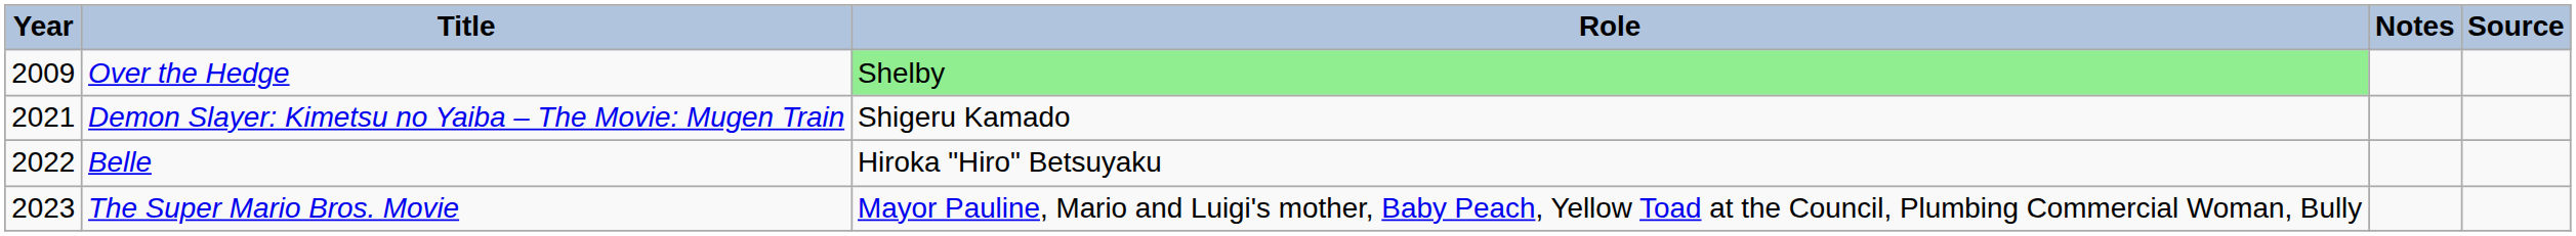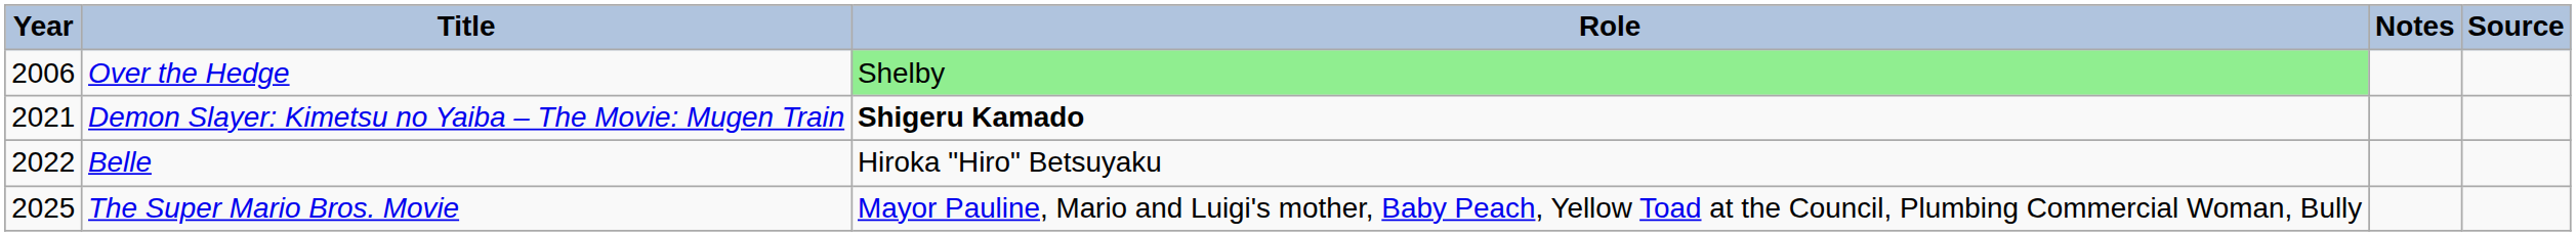Over the Hedge | Year: 2009 -> 2006
Demon Slayer: Kimetsu no Yaiba – The Movie: Mugen Train | Role: normal -> bold
The Super Mario Bros. Movie | Year: 2023 -> 2025
